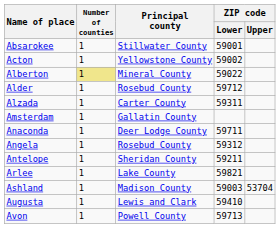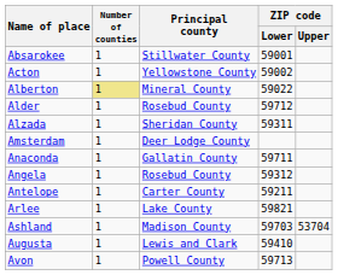Alzada | Principal county: Carter County -> Sheridan County
Amsterdam | Principal county: Gallatin County -> Deer Lodge County
Anaconda | Principal county: Deer Lodge County -> Gallatin County
Antelope | Principal county: Sheridan County -> Carter County
Ashland | ZIP code / Lower: 59003 -> 59703
